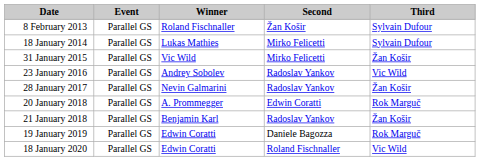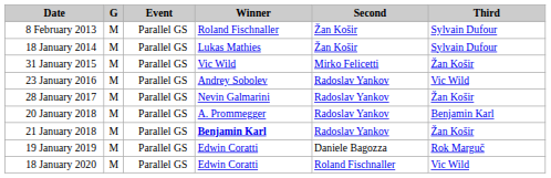+ column: G | M | M | M | M | M | M | M | M | M
18 January 2014 | Second: Mirko Felicetti -> Žan Košir
20 January 2018 | Second: Edwin Coratti -> Radoslav Yankov
20 January 2018 | Third: Rok Marguč -> Benjamin Karl
21 January 2018 | Winner: normal -> bold
